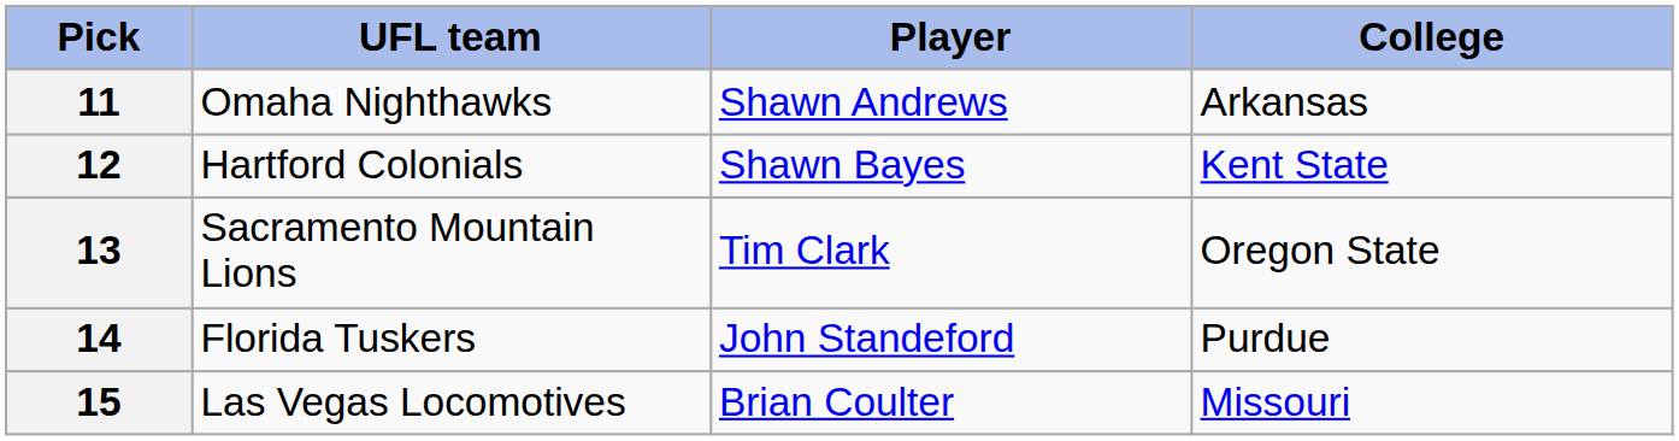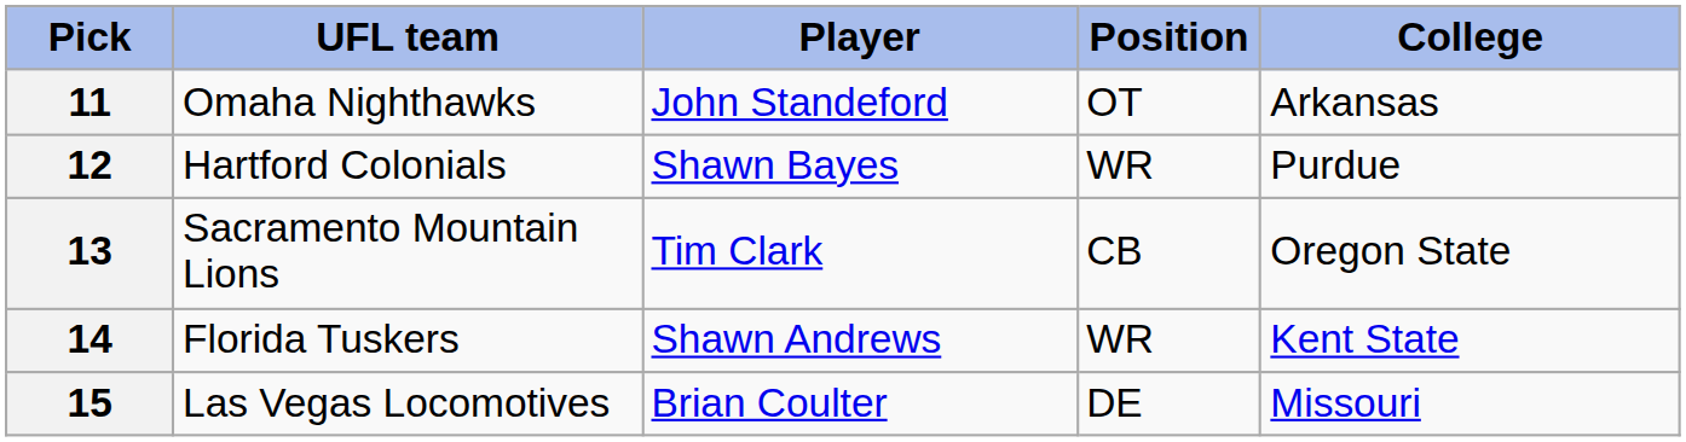+ column: Position | OT | WR | CB | WR | DE
11 | Player: Shawn Andrews -> John Standeford
12 | College: Kent State -> Purdue
14 | Player: John Standeford -> Shawn Andrews
14 | College: Purdue -> Kent State
